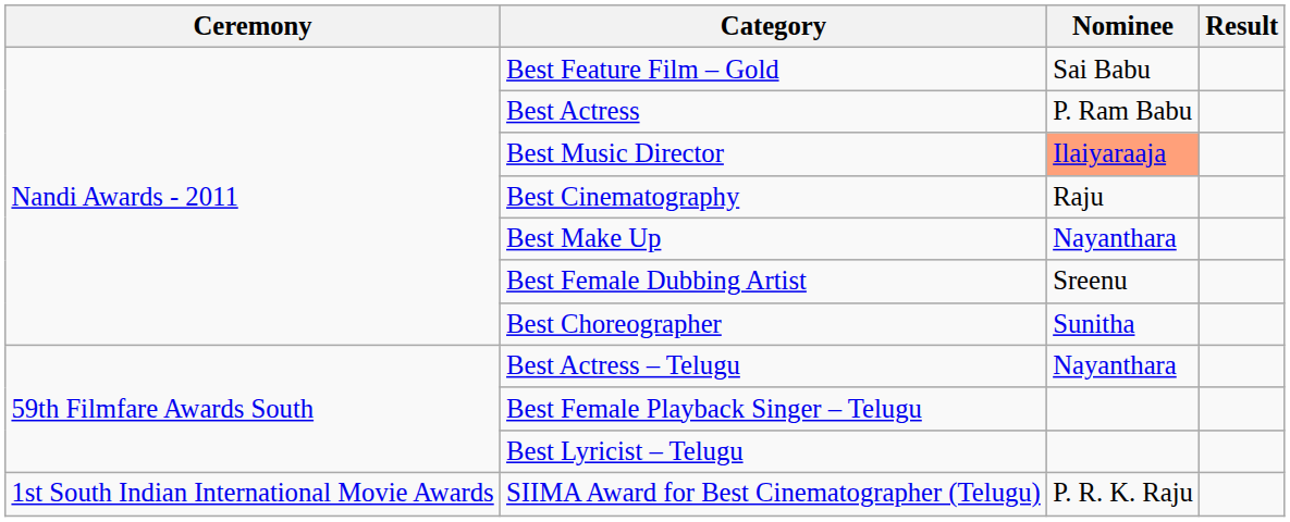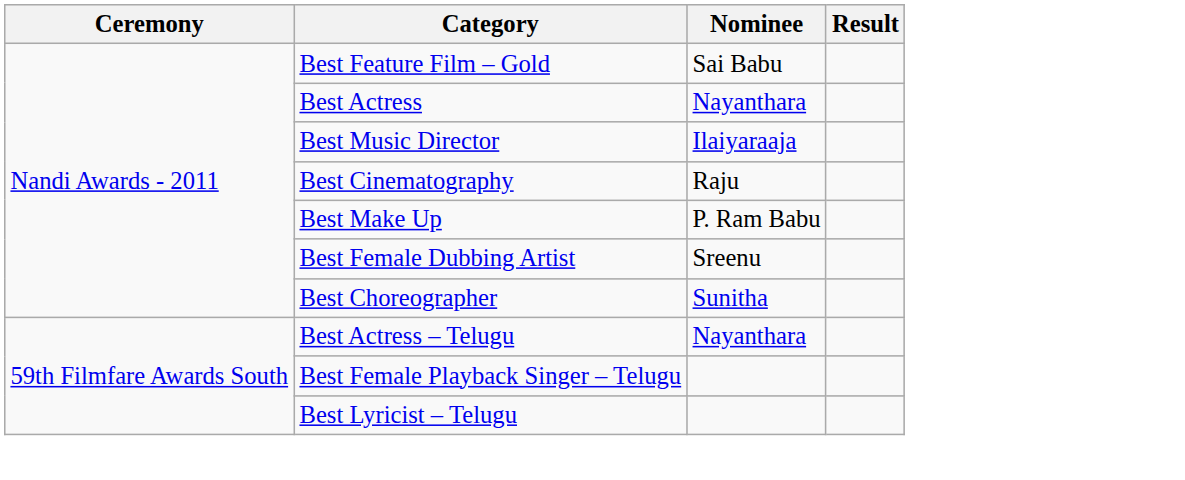Best Actress | Nominee: P. Ram Babu -> Nayanthara
Best Music Director | Nominee: lightsalmon background -> no background
Best Make Up | Nominee: Nayanthara -> P. Ram Babu
- row: 1st South Indian International Movie Awards | SIIMA Award for Best Cinematographer (Telugu) | P. R. K. Raju
